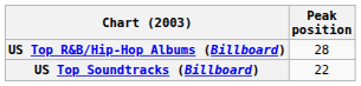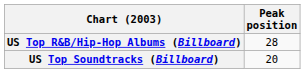US Top Soundtracks (Billboard) | Peak position: 22 -> 20
